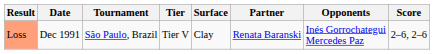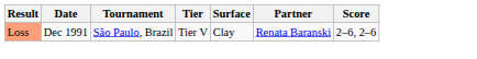- column: Opponents | Inés Gorrochategui Mercedes Paz
